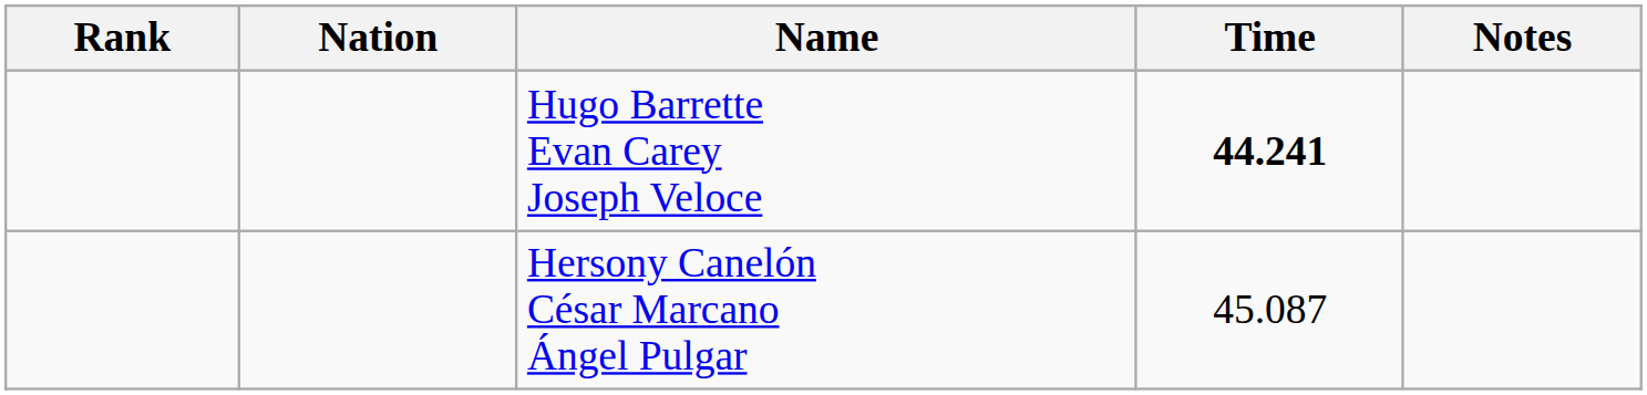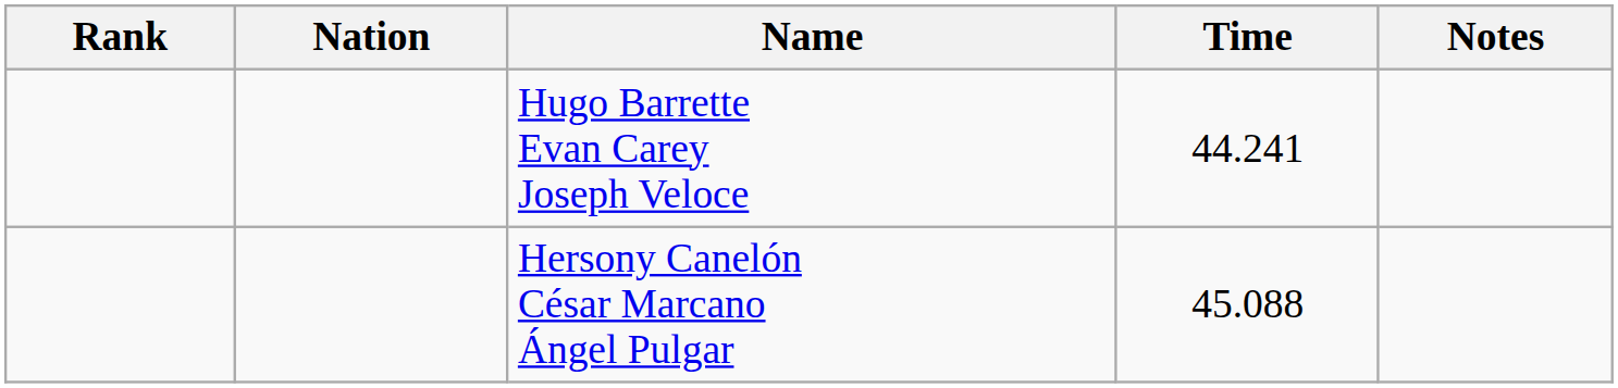Hugo Barrette Evan Carey Joseph Veloce | Time: bold -> normal
Hersony Canelón César Marcano Ángel Pulgar | Time: 45.087 -> 45.088
